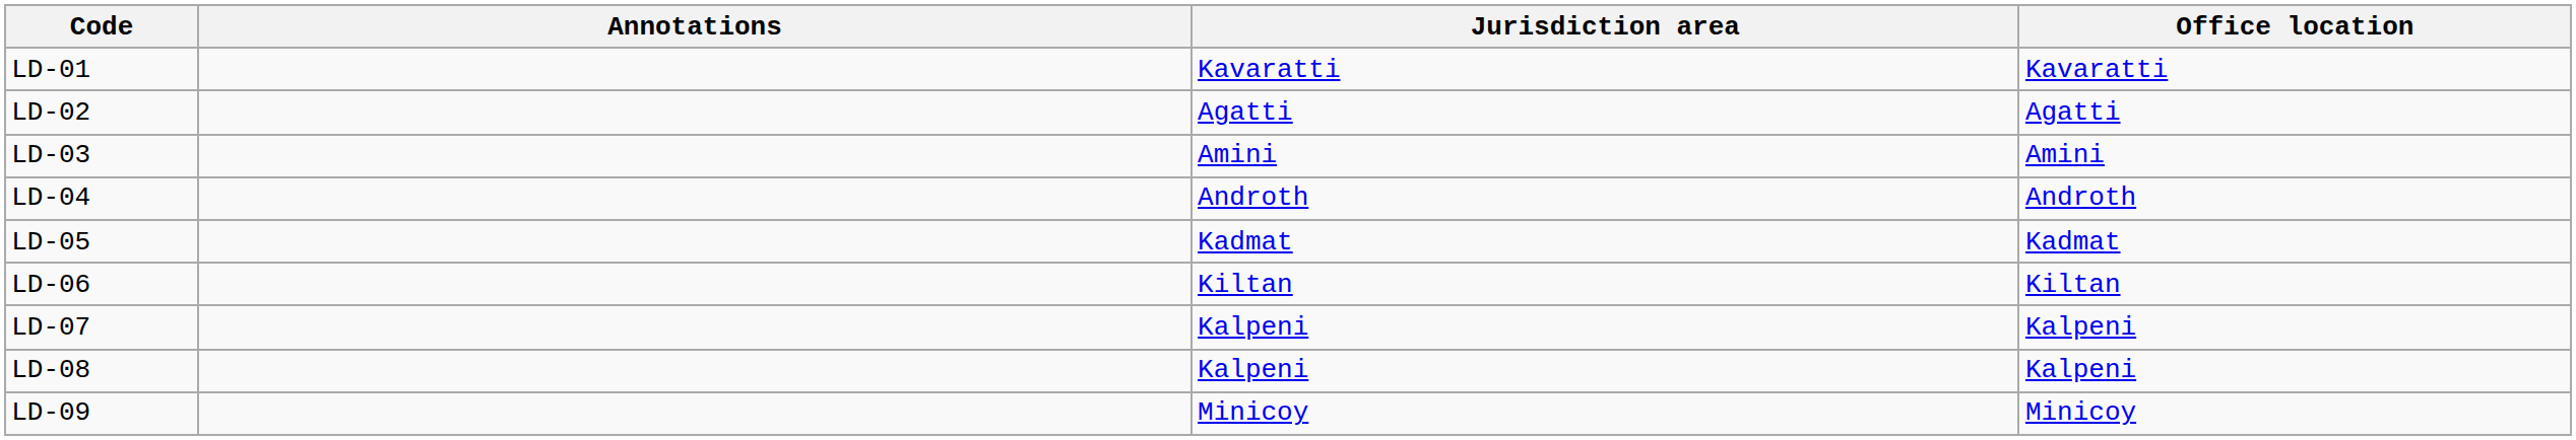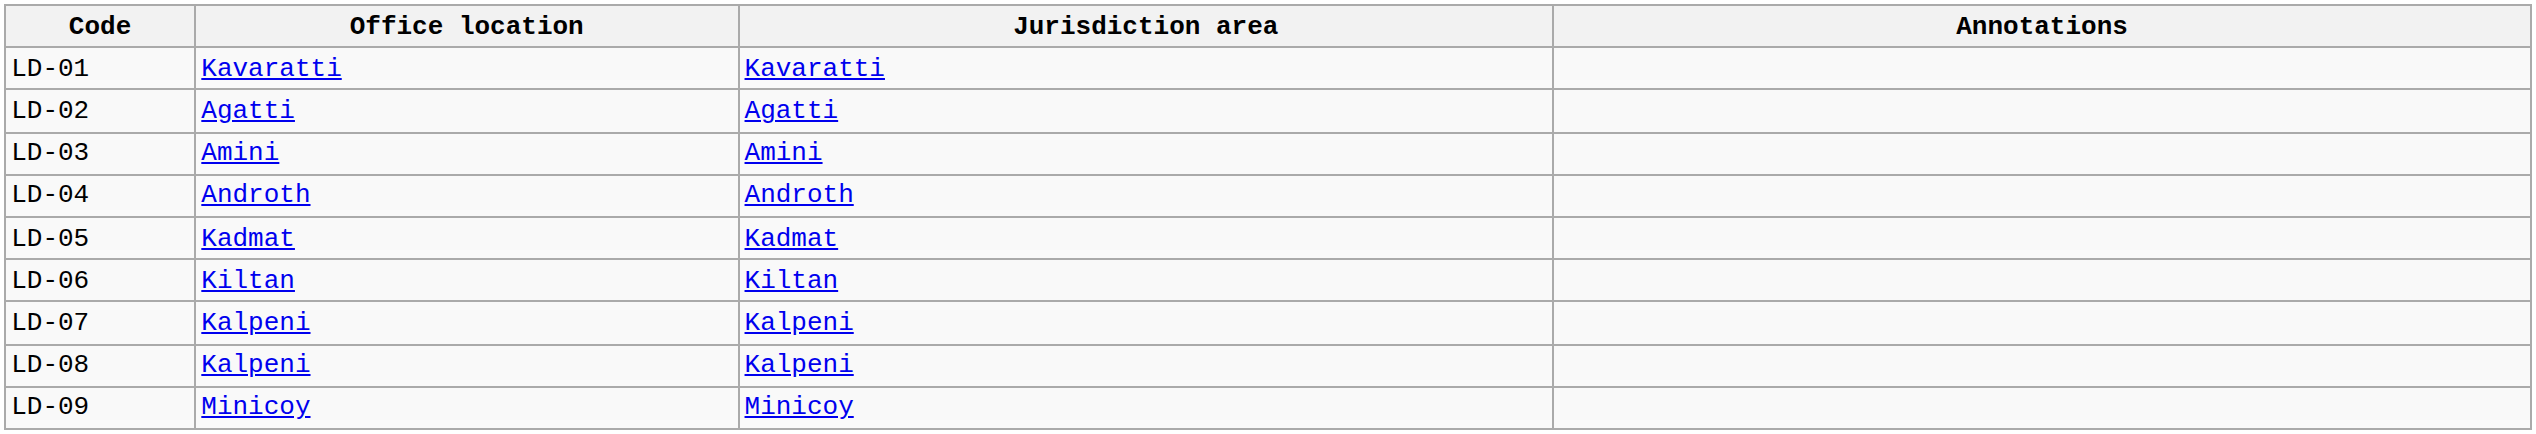columns swapped: Office location <-> Annotations
